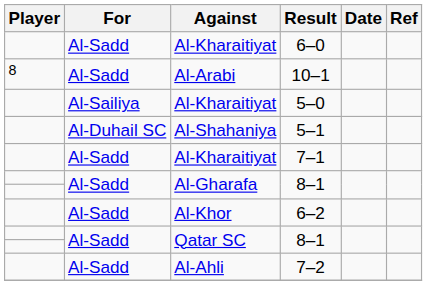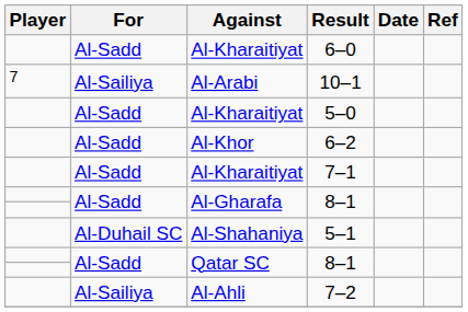10–1 | Player: 8 -> 7
10–1 | For: Al-Sadd -> Al-Sailiya
5–0 | For: Al-Sailiya -> Al-Sadd
rows swapped: 5–1 <-> 6–2
7–2 | For: Al-Sadd -> Al-Sailiya
